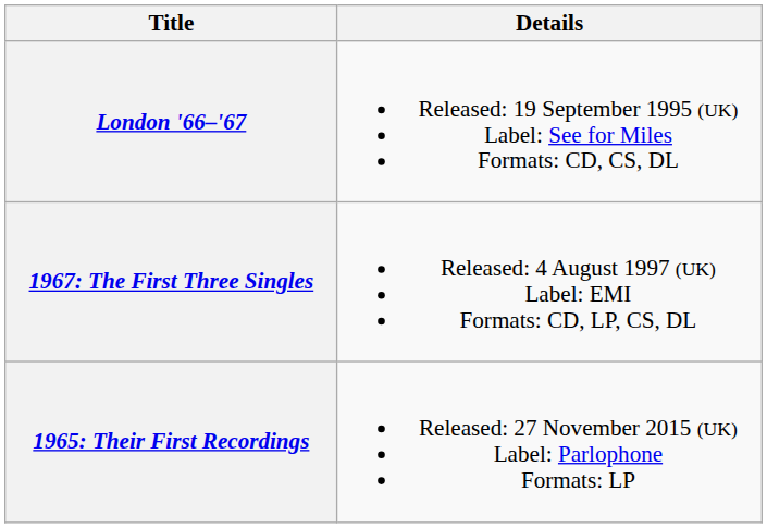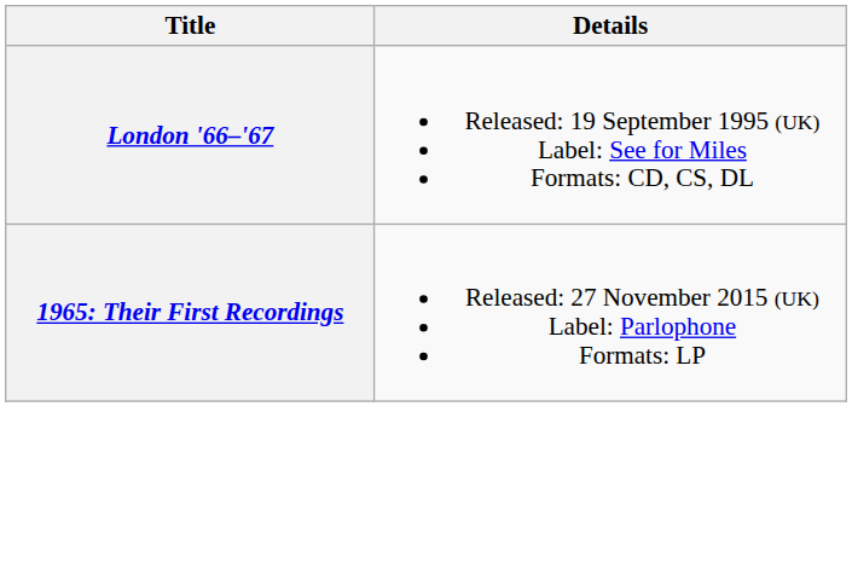- row: 1967: The First Three Singles | Released: 4 August 1997 (UK) Label: EMI Formats: CD, LP, CS, DL
